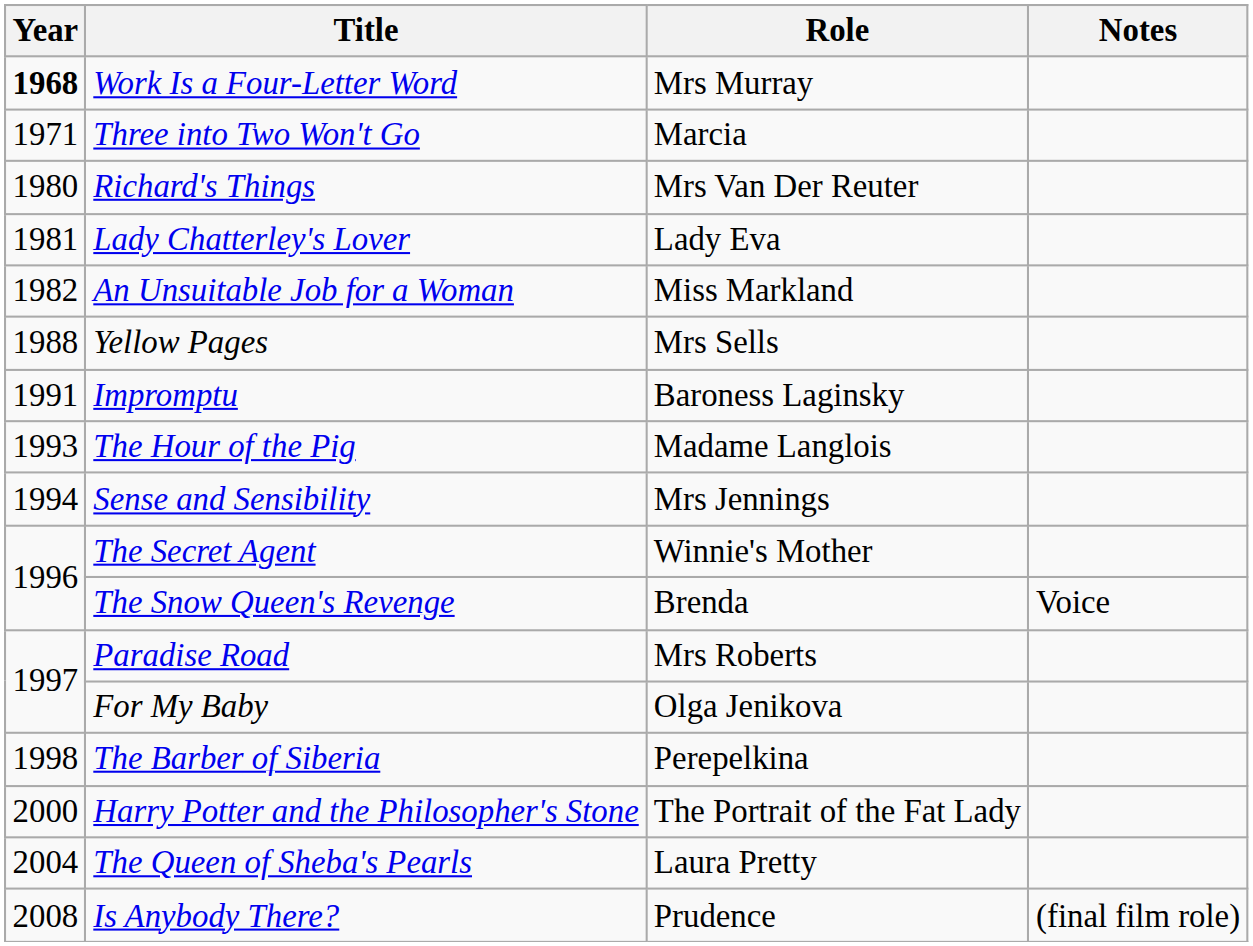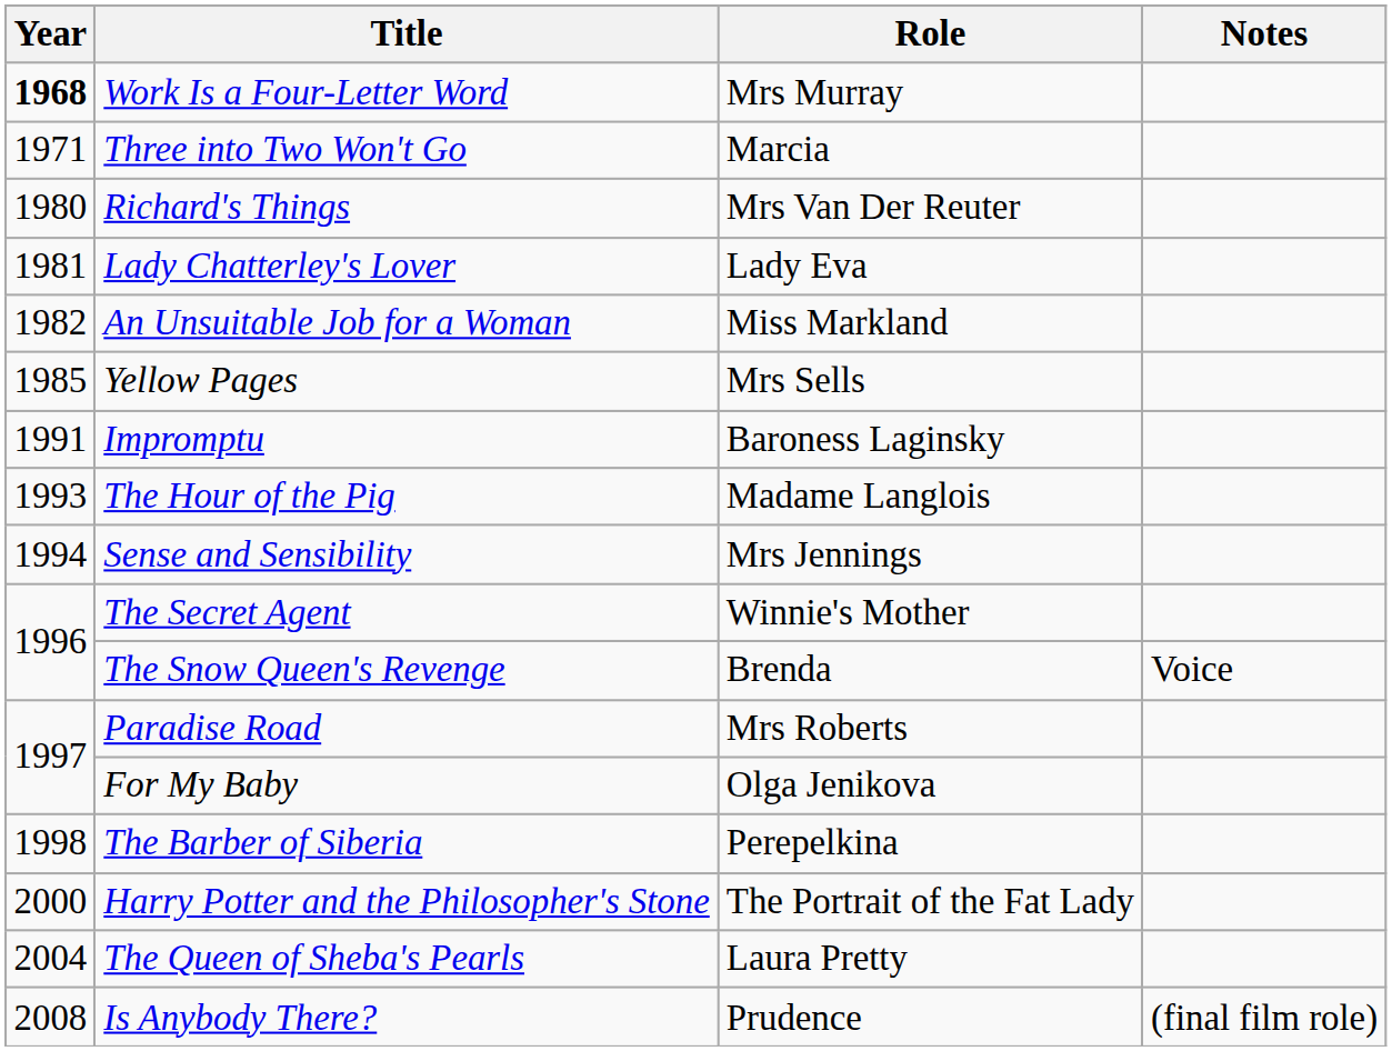Yellow Pages | Year: 1988 -> 1985
